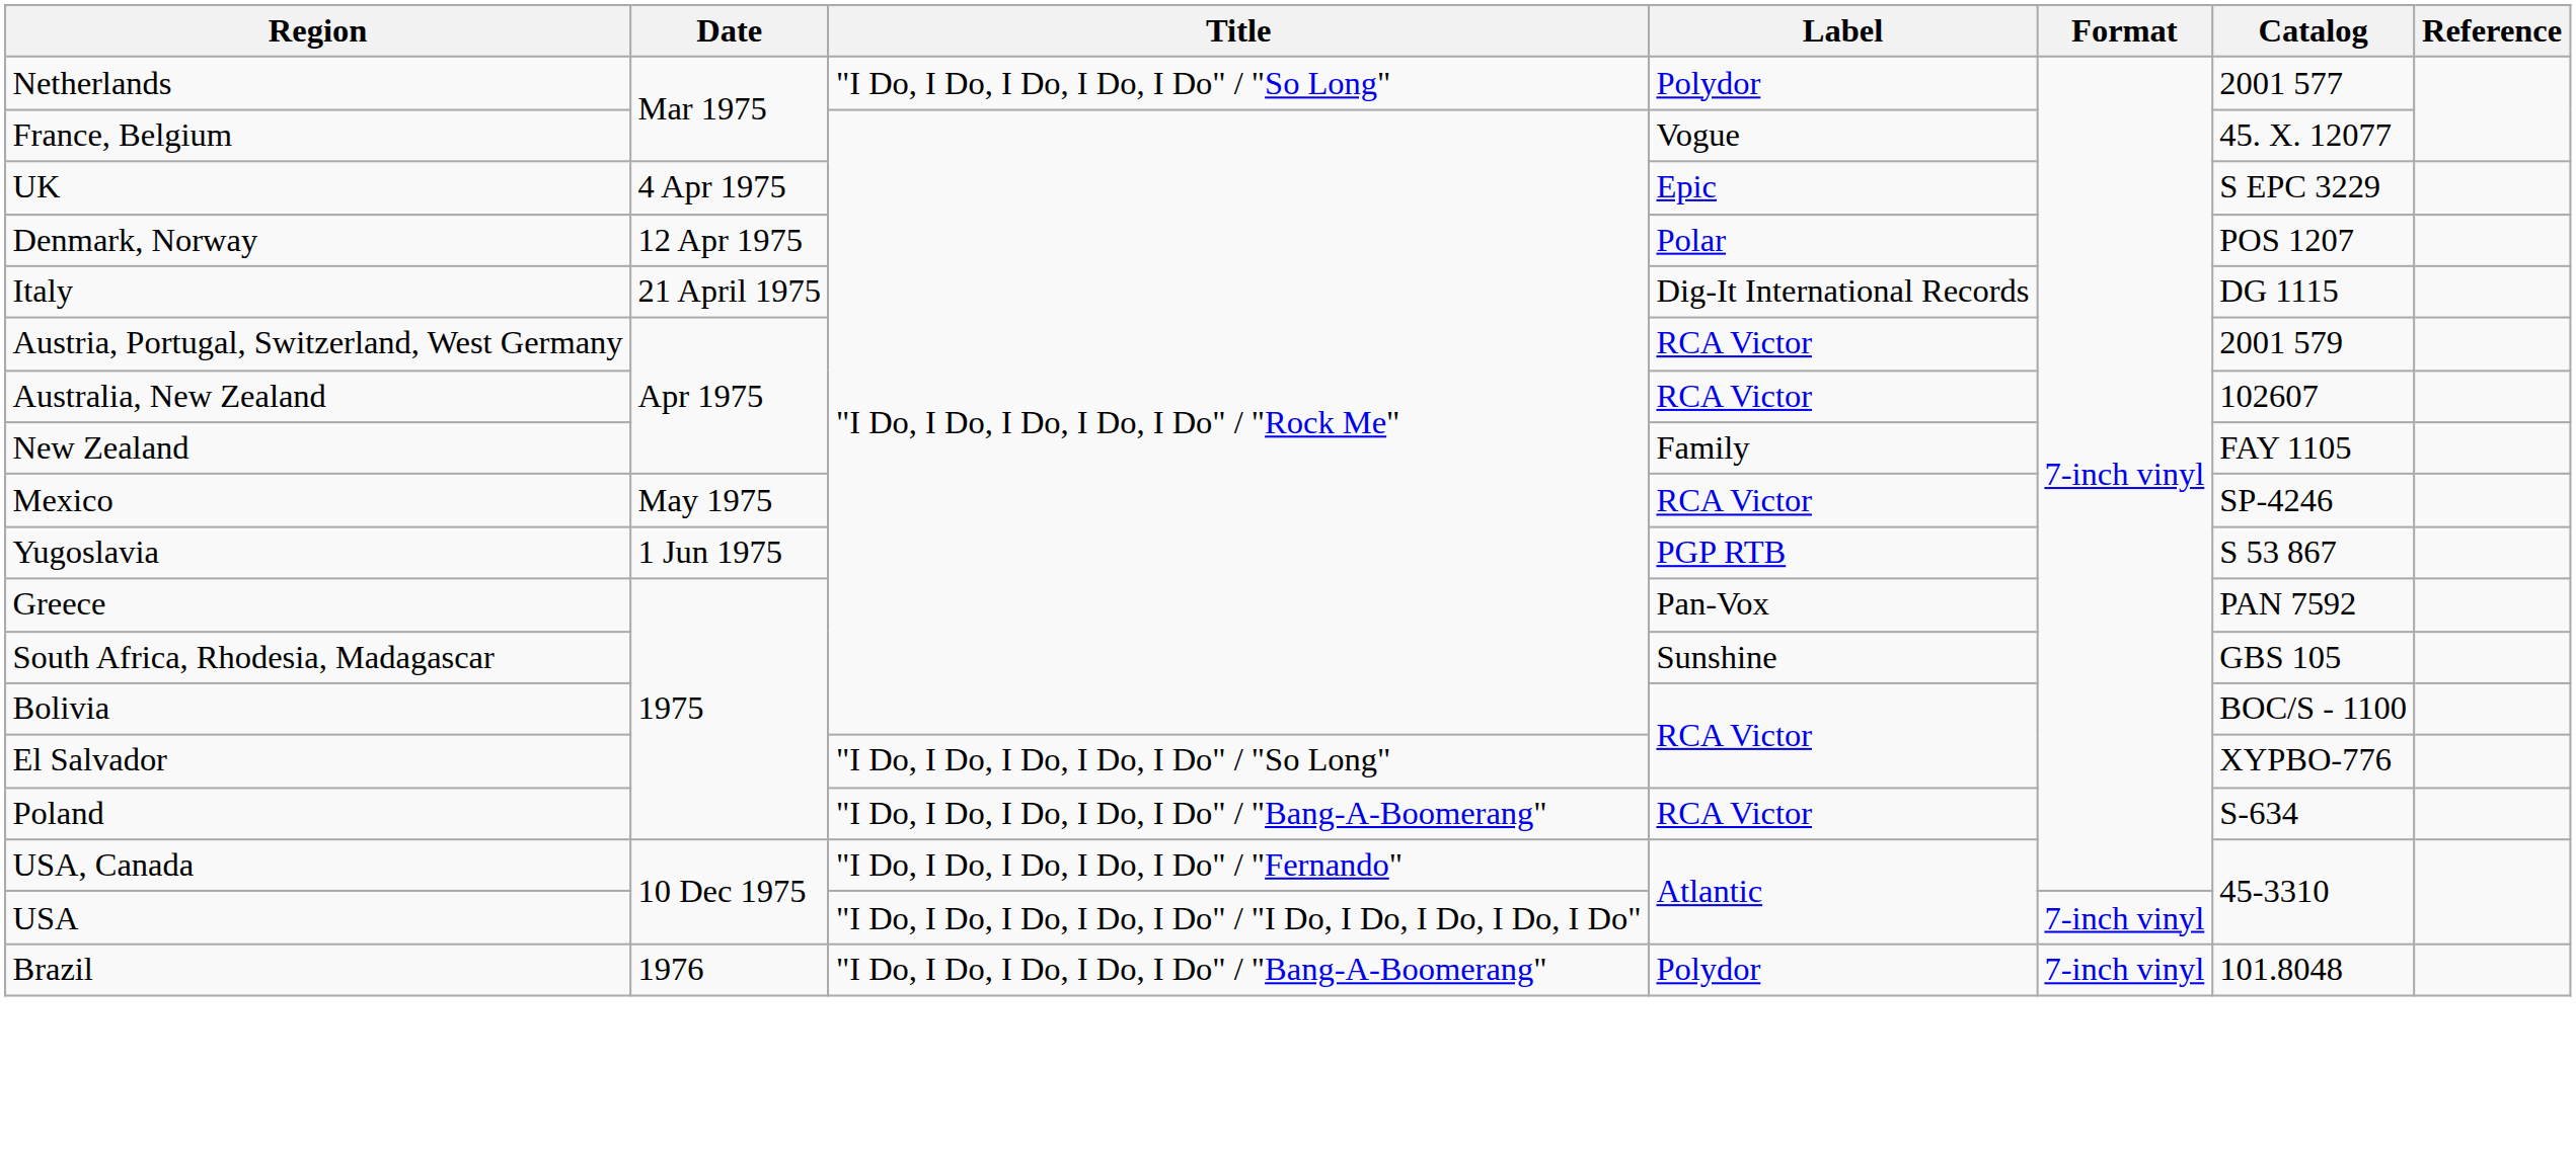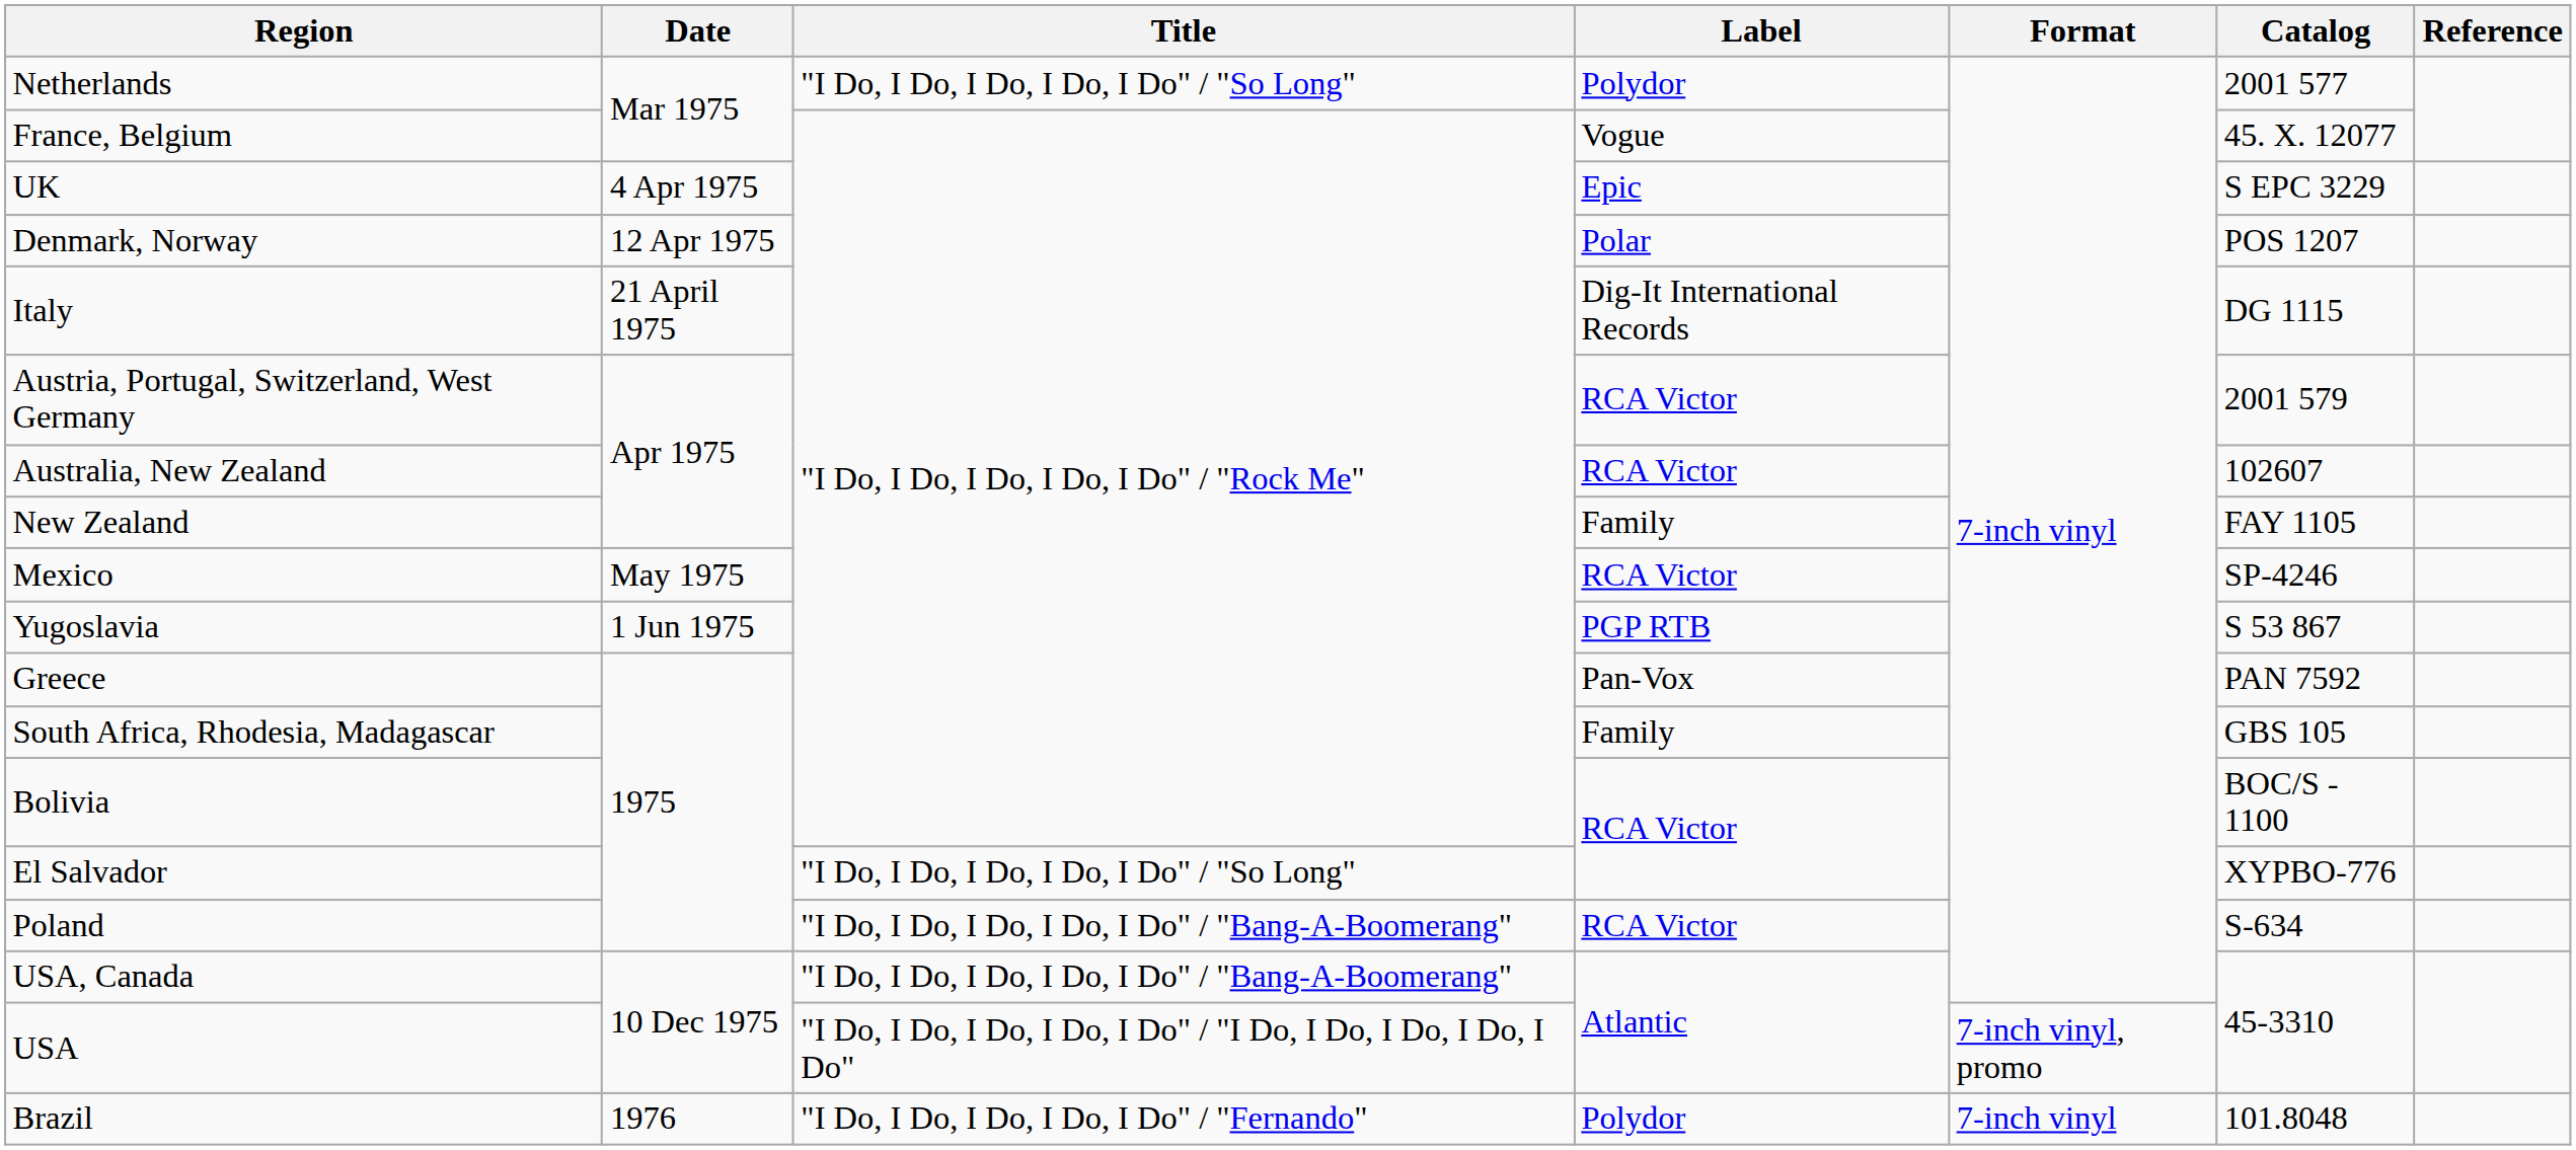South Africa, Rhodesia, Madagascar | Label: Sunshine -> Family
USA, Canada | Title: "I Do, I Do, I Do, I Do, I Do" / "Fernando" -> "I Do, I Do, I Do, I Do, I Do" / "Bang-A-Boomerang"
USA | Format: 7-inch vinyl -> 7-inch vinyl, promo
Brazil | Title: "I Do, I Do, I Do, I Do, I Do" / "Bang-A-Boomerang" -> "I Do, I Do, I Do, I Do, I Do" / "Fernando"
